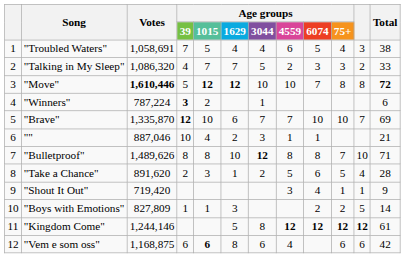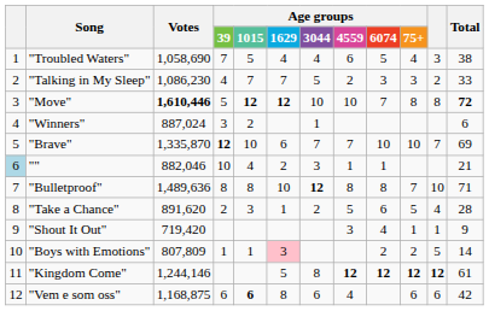"Troubled Waters" | Votes: 1,058,691 -> 1,058,690
"Talking in My Sleep" | Votes: 1,086,320 -> 1,086,230
"Winners" | Votes: 787,224 -> 887,024
"Winners" | Age groups / 39: bold -> normal
"" | column 1: no background -> lightblue background
"" | Votes: 887,046 -> 882,046
"Bulletproof" | Votes: 1,489,626 -> 1,489,636
"Boys with Emotions" | Votes: 827,809 -> 807,809
"Boys with Emotions" | Age groups / 1629: no background -> pink background
